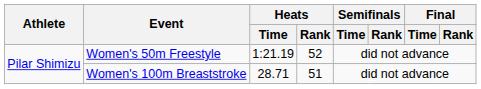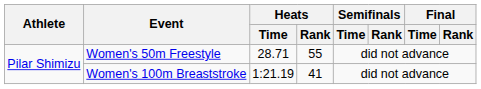Women's 50m Freestyle | Heats / Time: 1:21.19 -> 28.71
Women's 50m Freestyle | Heats / Rank: 52 -> 55
Women's 100m Breaststroke | Heats / Time: 28.71 -> 1:21.19
Women's 100m Breaststroke | Heats / Rank: 51 -> 41
